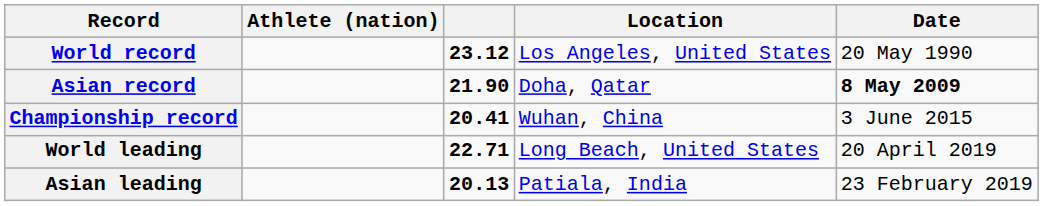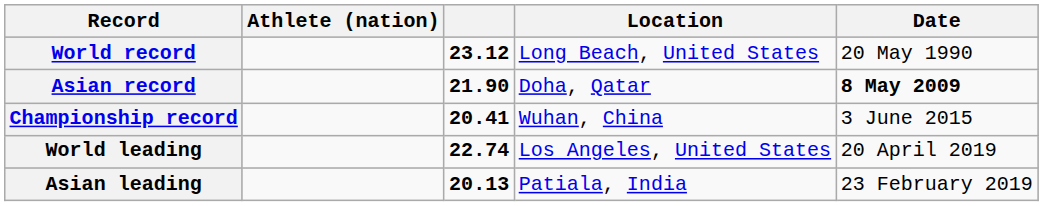World record | Location: Los Angeles, United States -> Long Beach, United States
World leading | column 3: 22.71 -> 22.74
World leading | Location: Long Beach, United States -> Los Angeles, United States
